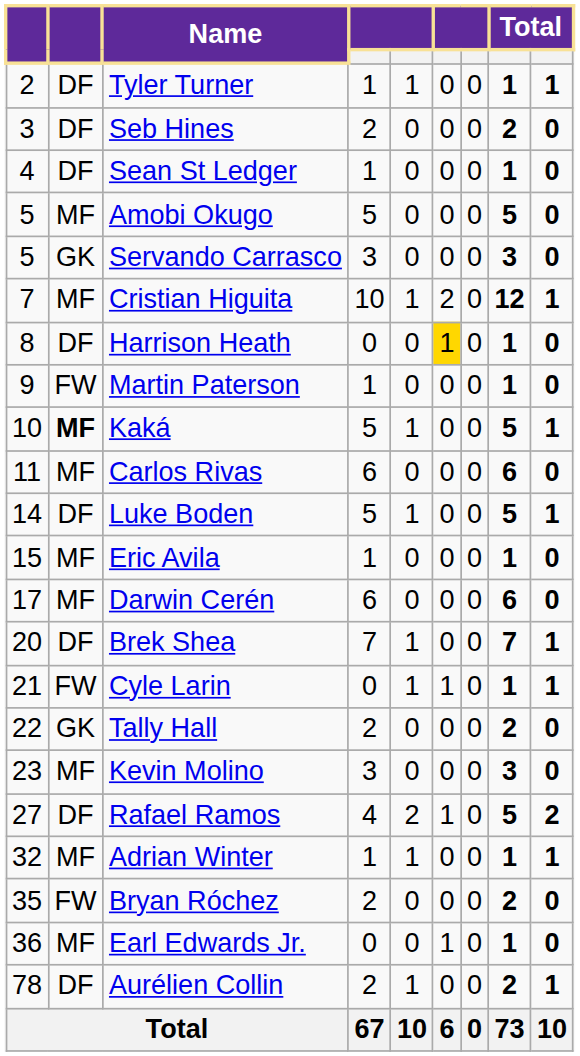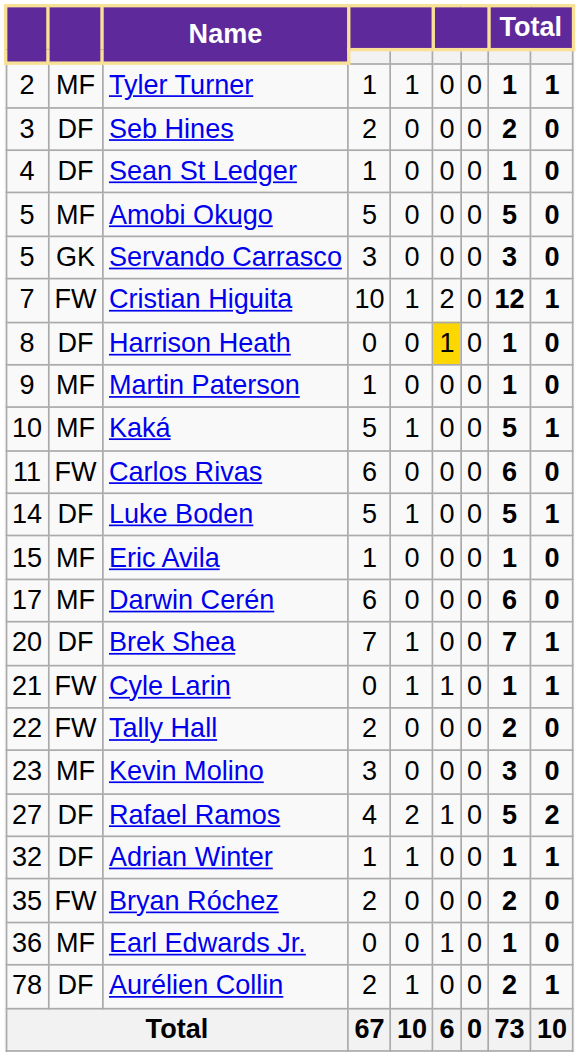Tyler Turner | column 2: DF -> MF
Cristian Higuita | column 2: MF -> FW
Martin Paterson | column 2: FW -> MF
Kaká | column 2: bold -> normal
Carlos Rivas | column 2: MF -> FW
Tally Hall | column 2: GK -> FW
Adrian Winter | column 2: MF -> DF
